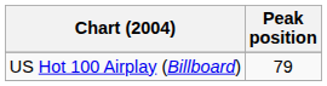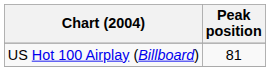US Hot 100 Airplay (Billboard) | Peak position: 79 -> 81
